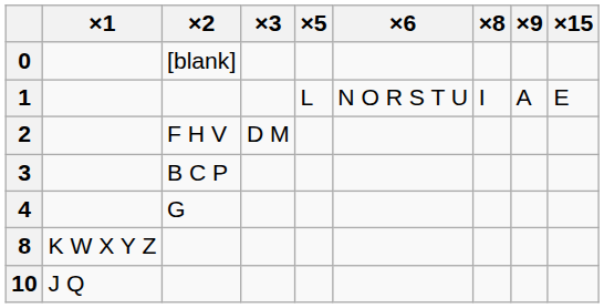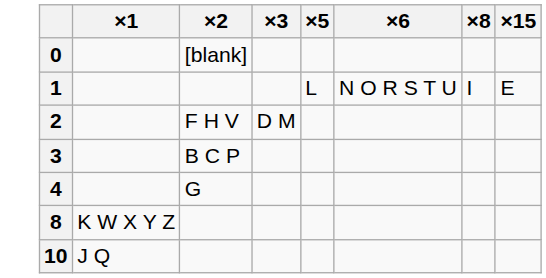- column: ×9 | A
